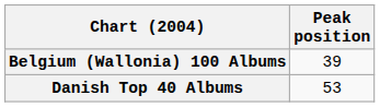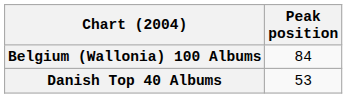Belgium (Wallonia) 100 Albums | Peak position: 39 -> 84
